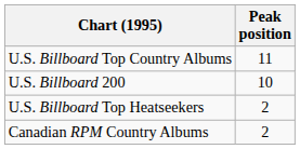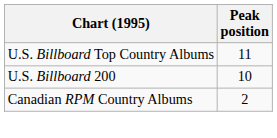- row: U.S. Billboard Top Heatseekers | 2
